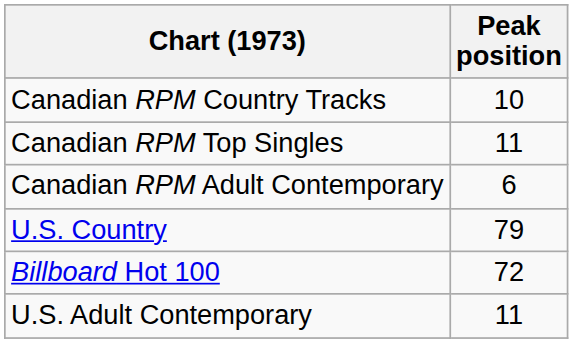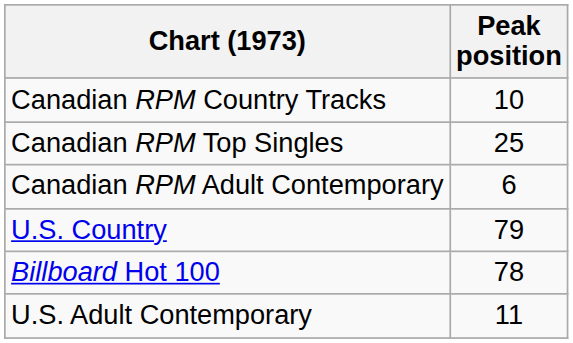Canadian RPM Top Singles | Peak position: 11 -> 25
Billboard Hot 100 | Peak position: 72 -> 78
